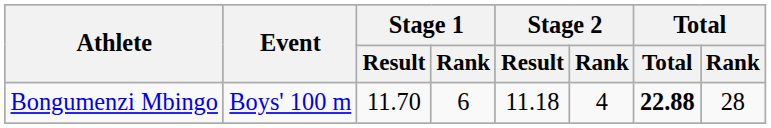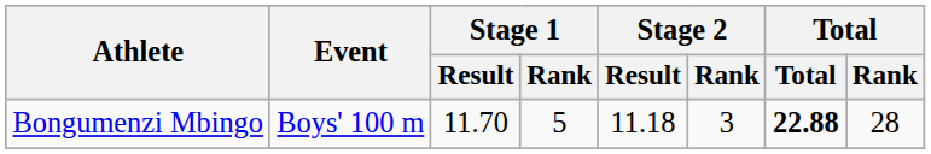Bongumenzi Mbingo | Stage 1 / Rank: 6 -> 5
Bongumenzi Mbingo | Stage 2 / Rank: 4 -> 3
